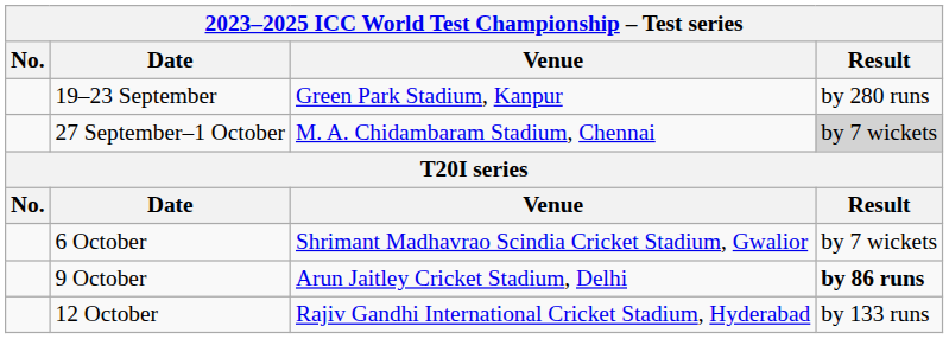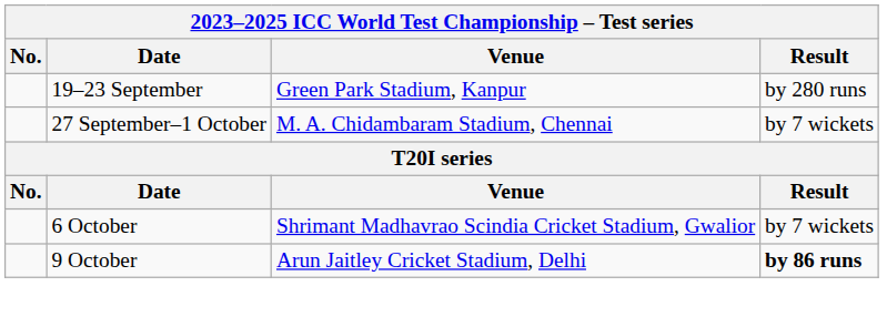27 September–1 October | Result: lightgrey background -> no background
- row: 12 October | Rajiv Gandhi International Cricket Stadium, Hyderabad | by 133 runs
